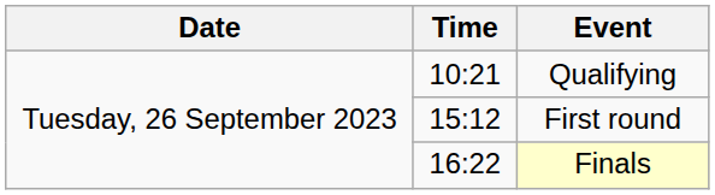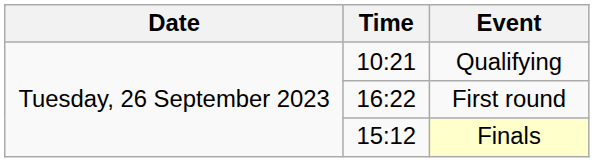First round | Time: 15:12 -> 16:22
Finals | Time: 16:22 -> 15:12
